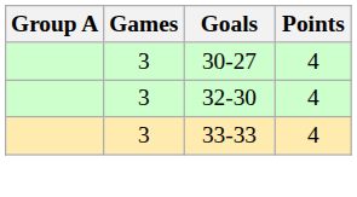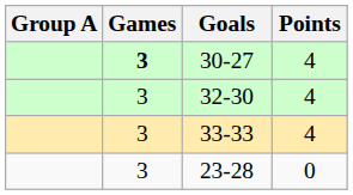30-27 | Games: normal -> bold
+ row: 3 | 23-28 | 0
